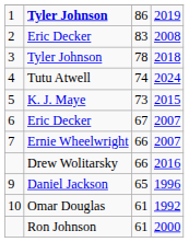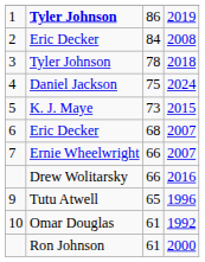2 | column 3: 83 -> 84
4 | column 2: Tutu Atwell -> Daniel Jackson
4 | column 3: 74 -> 75
6 | column 3: 67 -> 68
9 | column 2: Daniel Jackson -> Tutu Atwell
